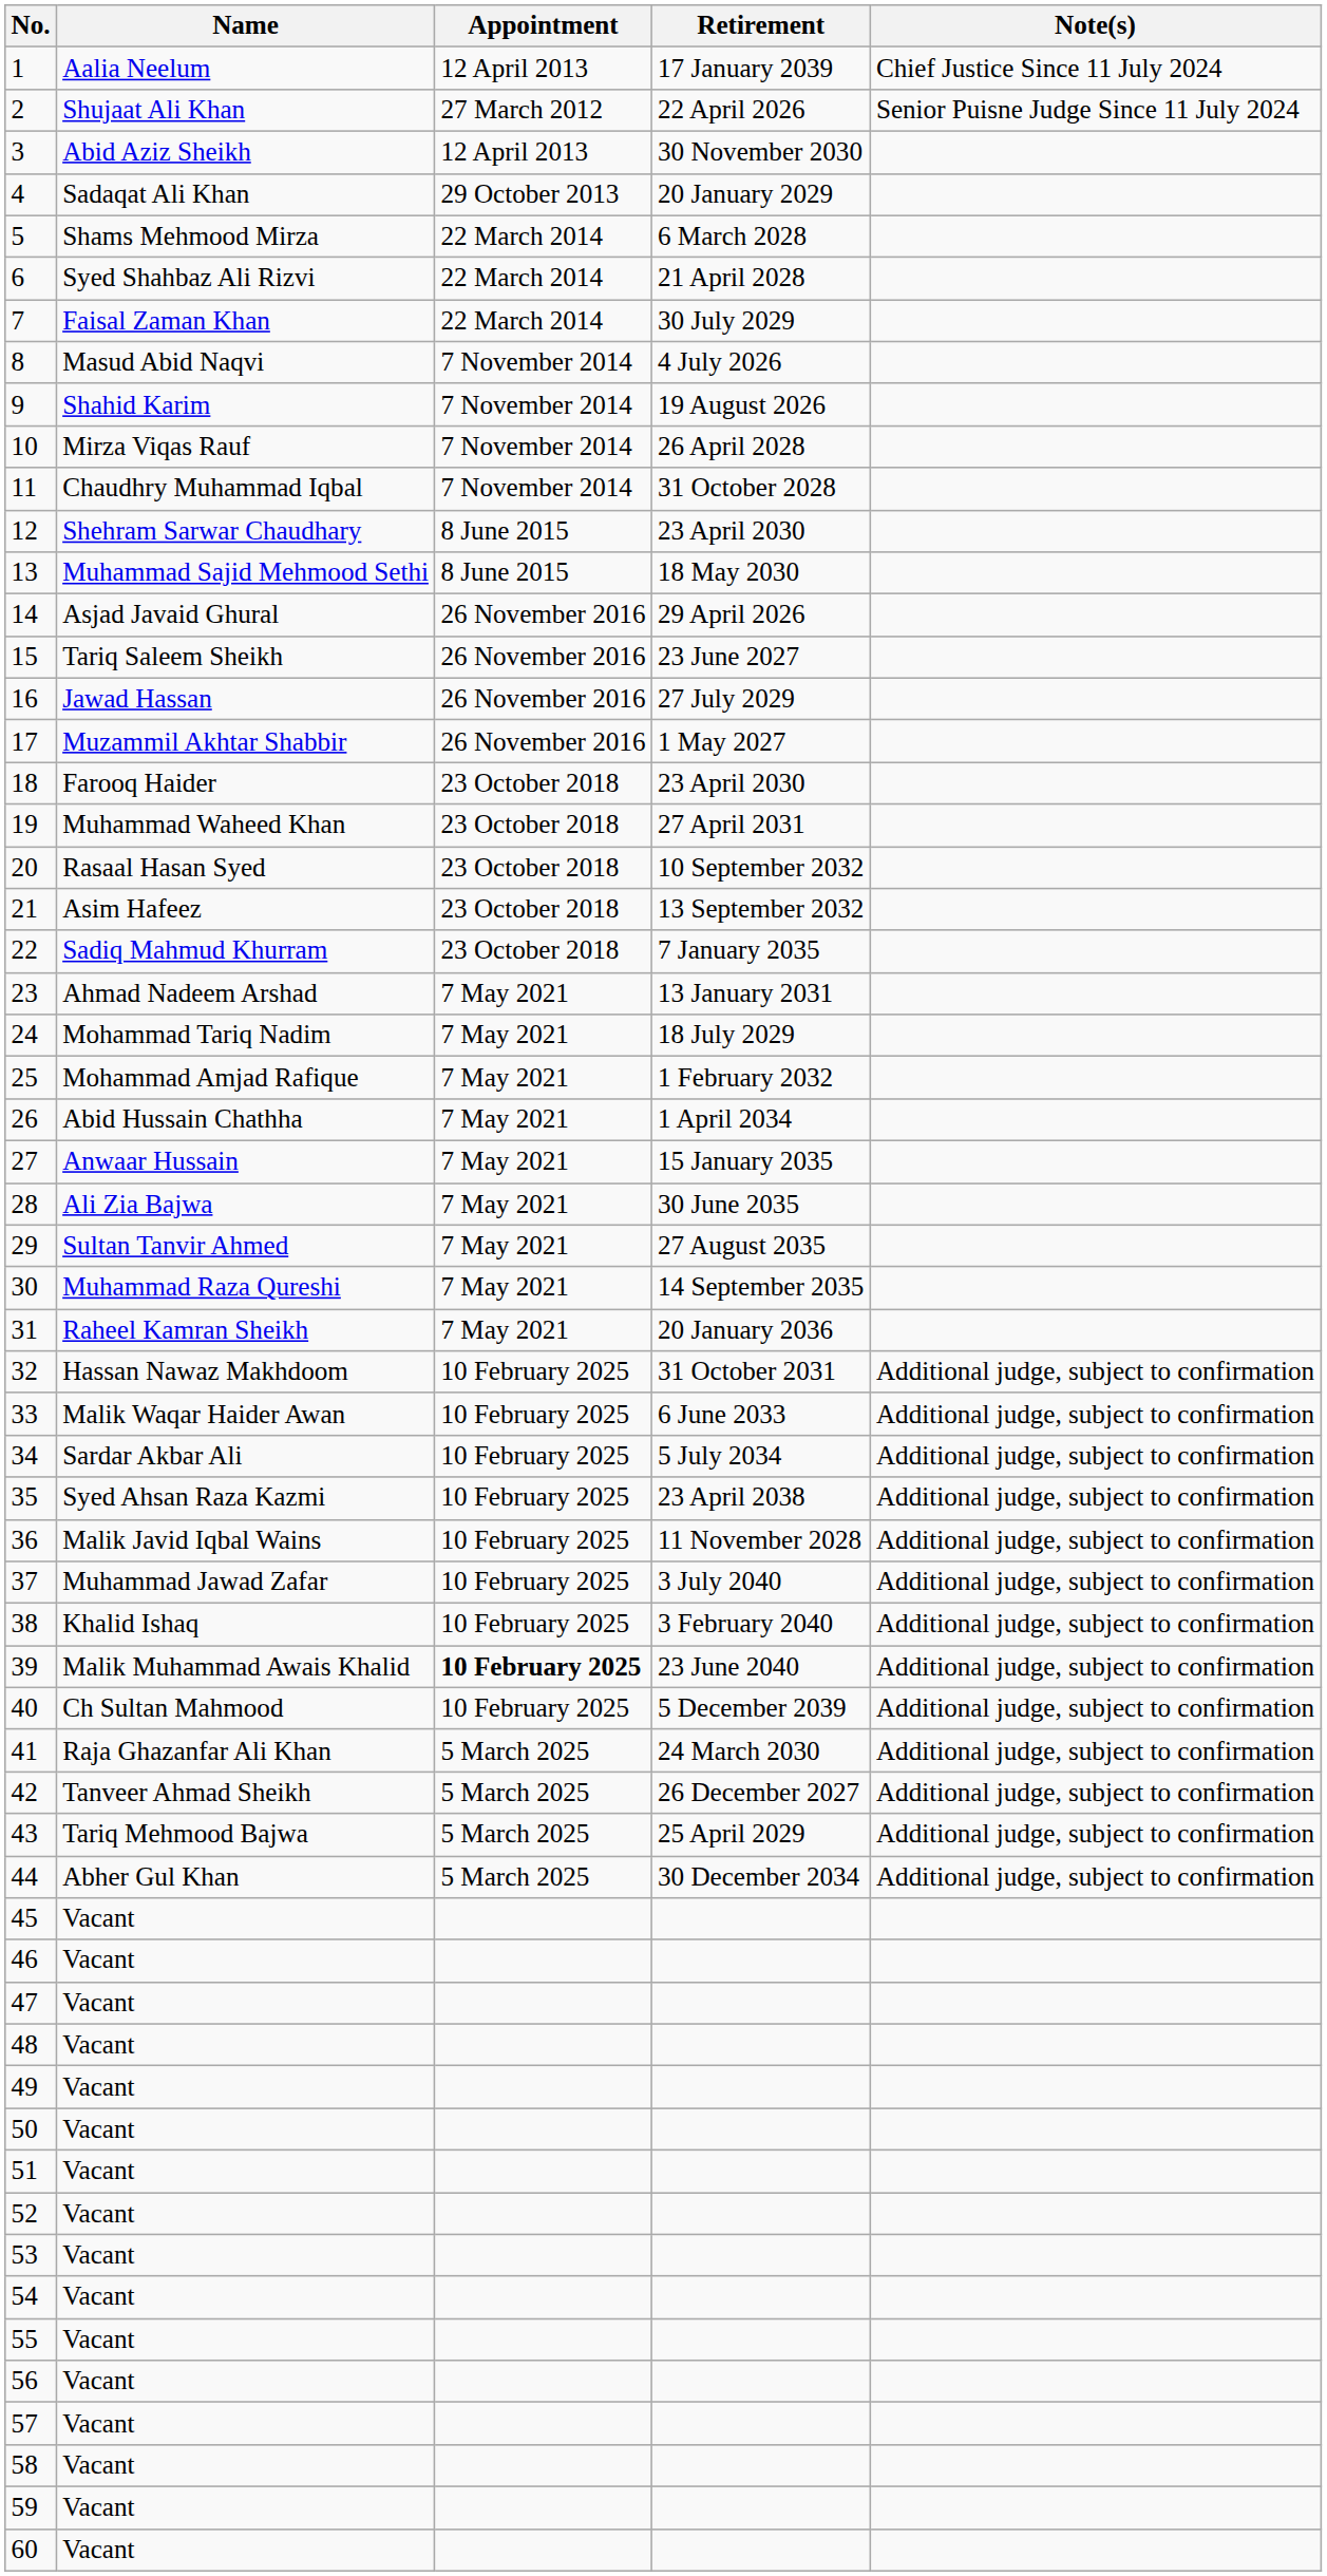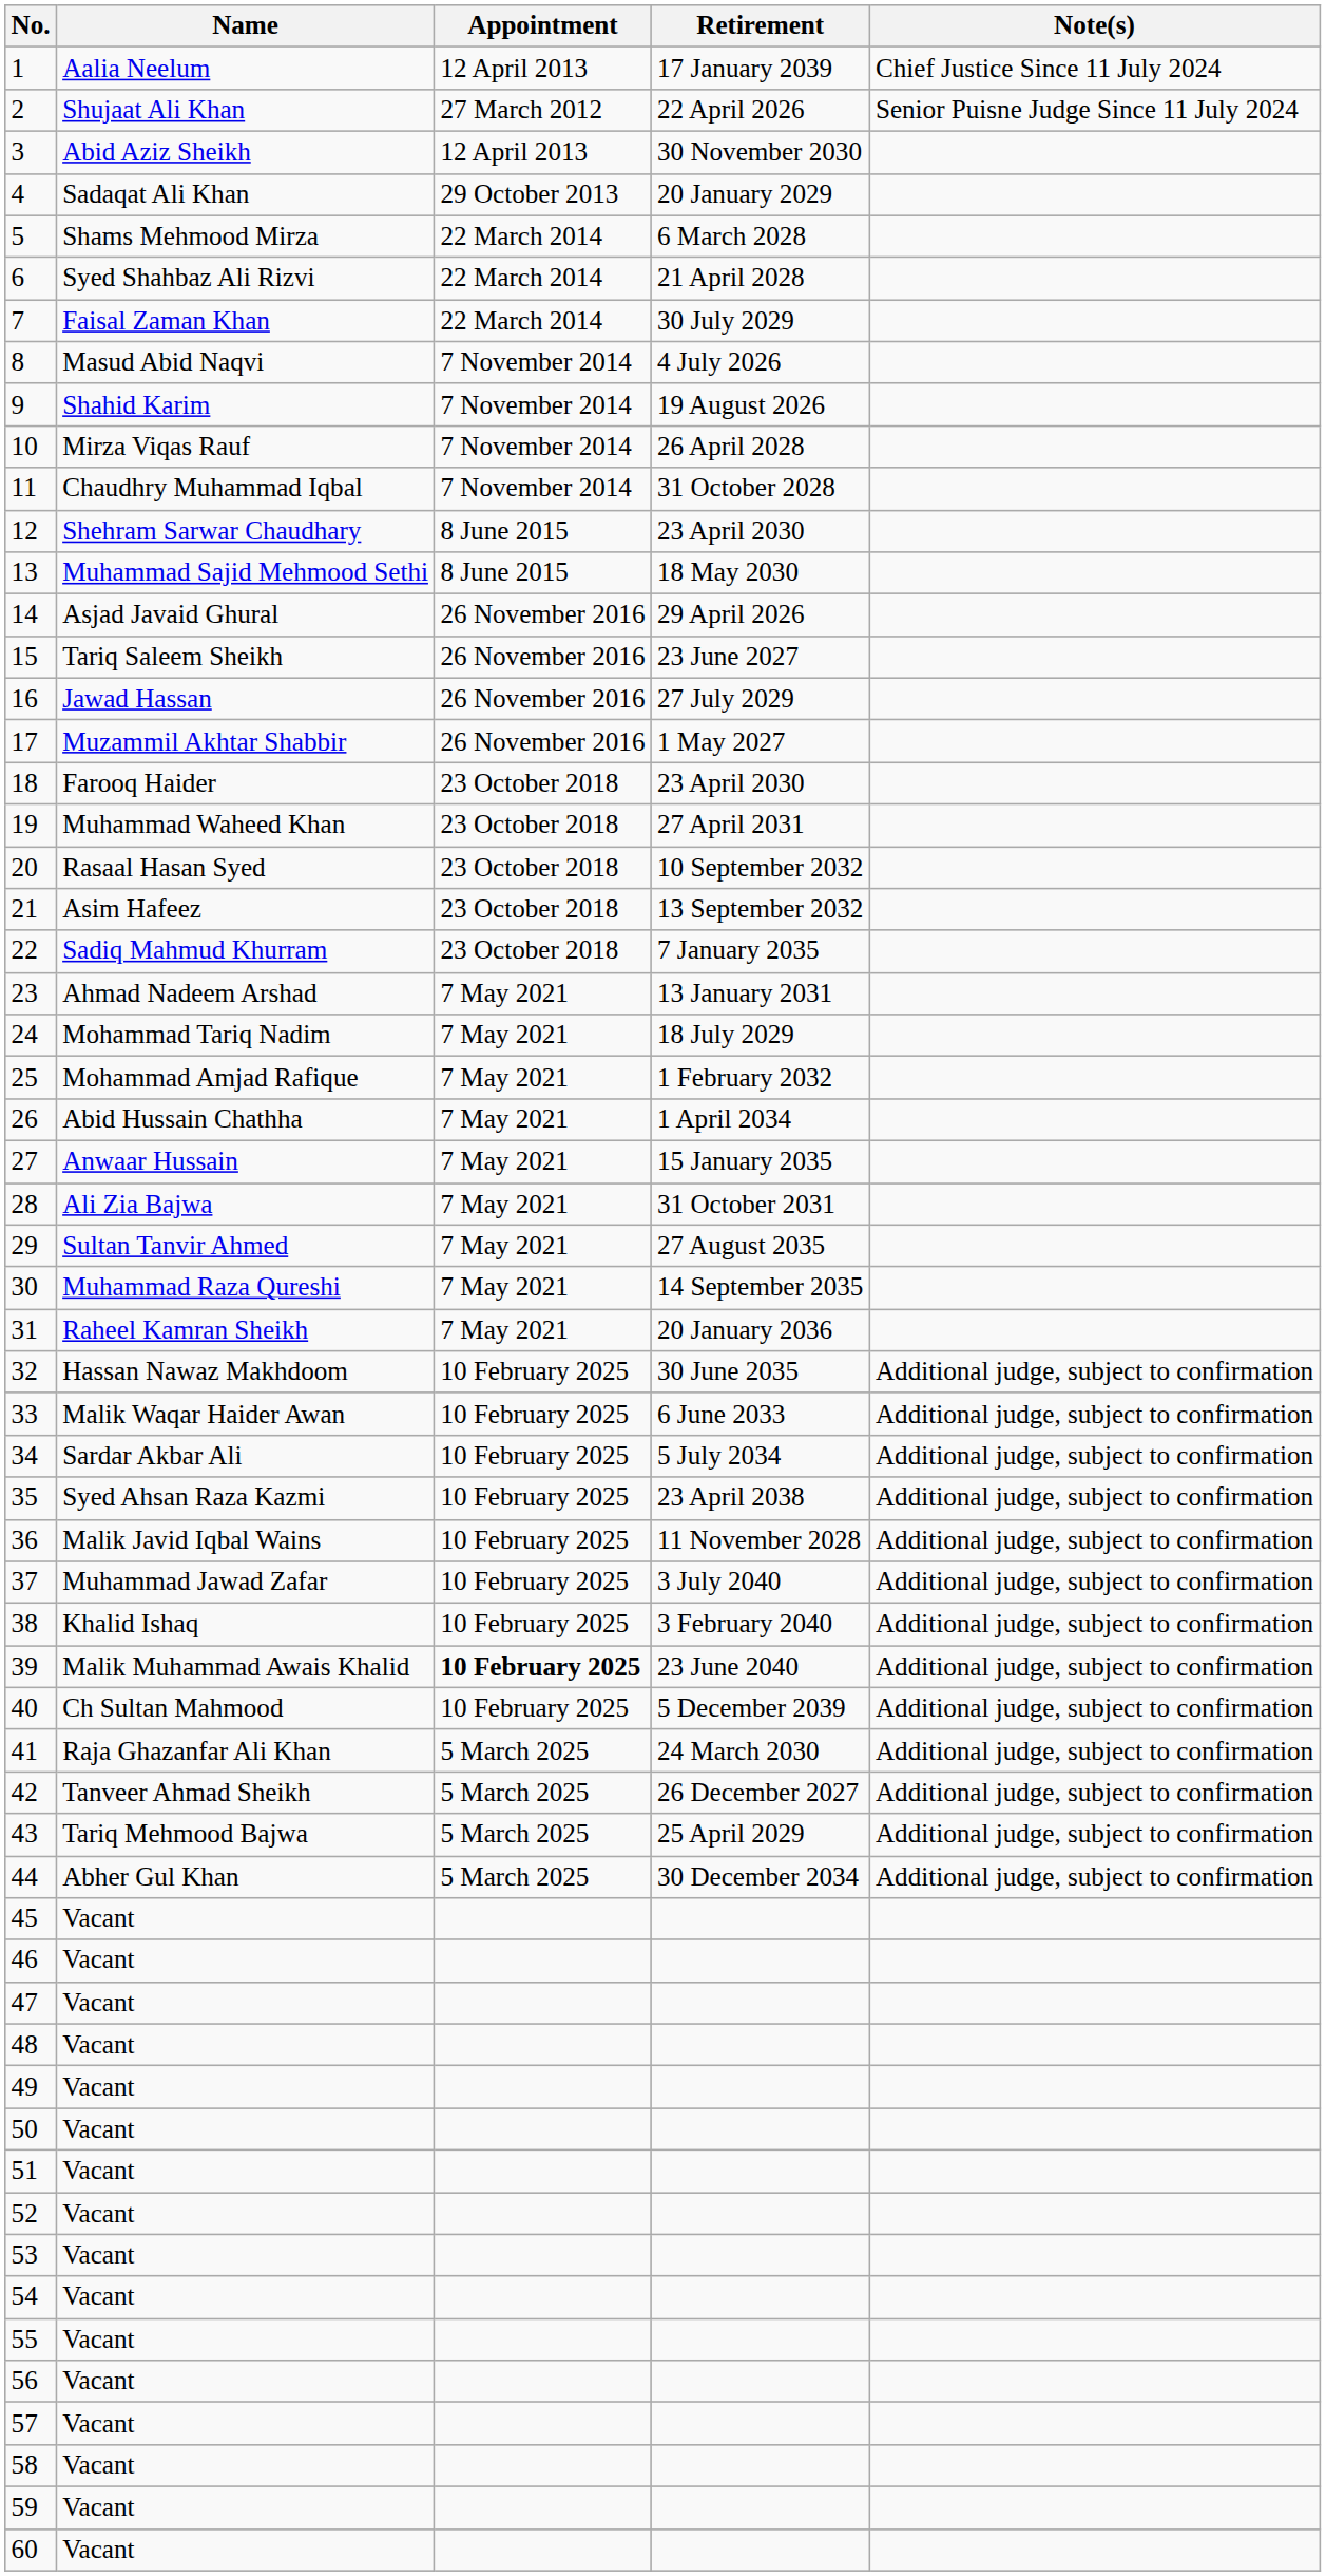28 | Retirement: 30 June 2035 -> 31 October 2031
32 | Retirement: 31 October 2031 -> 30 June 2035
